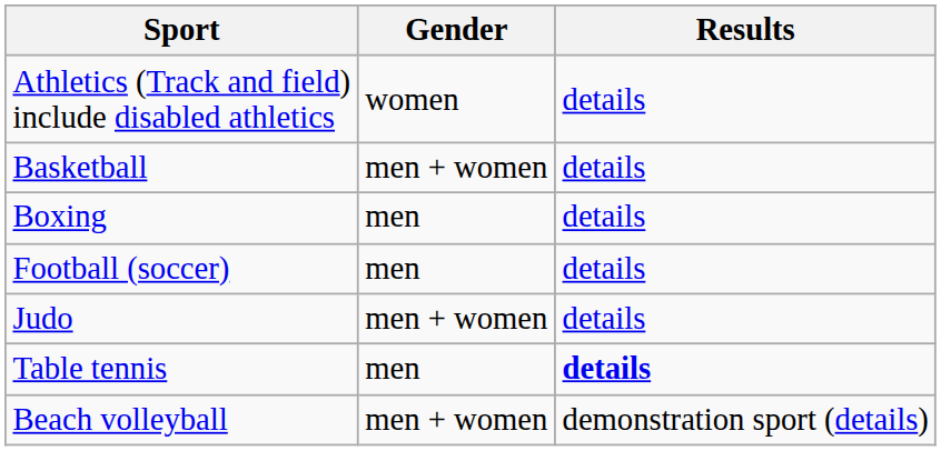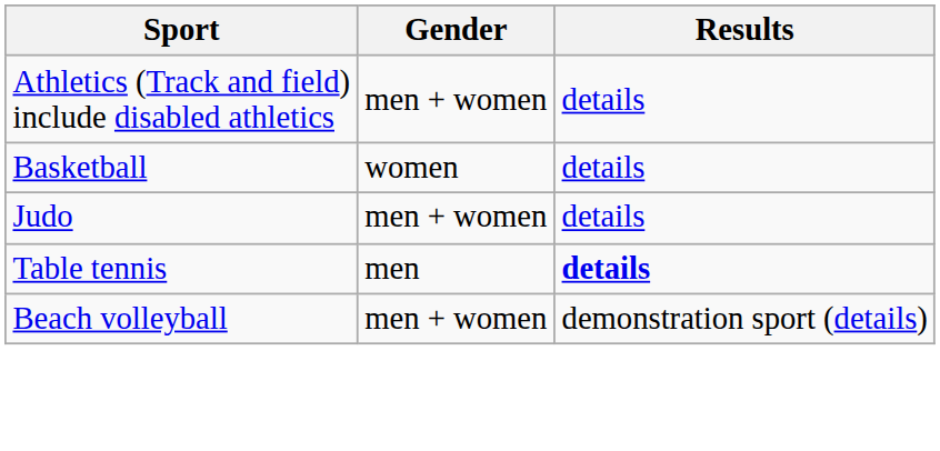Athletics (Track and field) include disabled athletics | Gender: women -> men + women
Basketball | Gender: men + women -> women
- row: Boxing | men | details
- row: Football (soccer) | men | details
